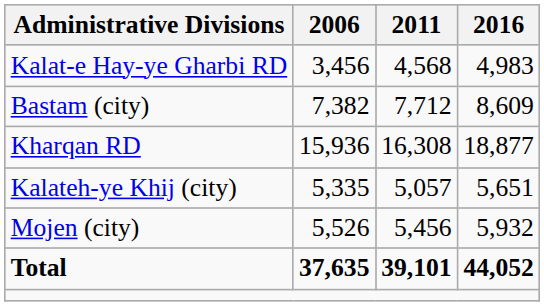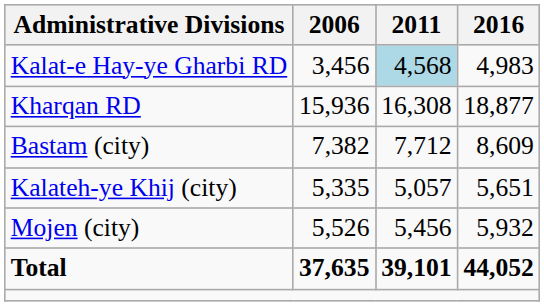Kalat-e Hay-ye Gharbi RD | 2011: no background -> lightblue background
rows swapped: Kharqan RD <-> Bastam (city)
